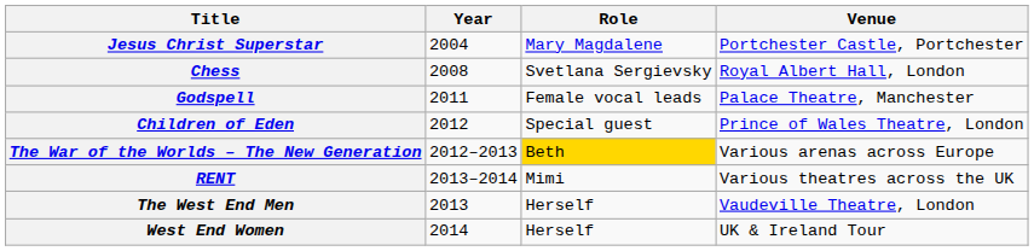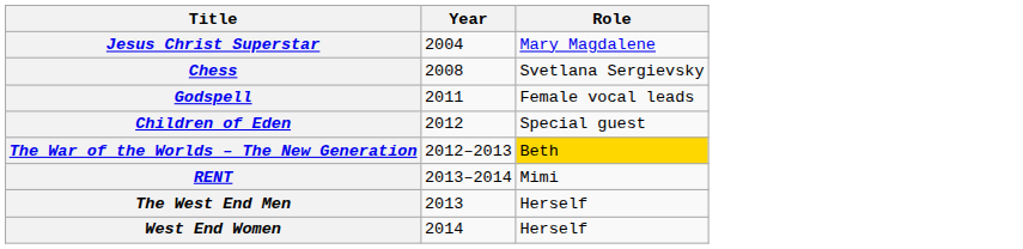- column: Venue | Portchester Castle, Portchester | Royal Albert Hall, London | Palace Theatre, Manchester | Prince of Wales Theatre, London | Various arenas across Europe | Various theatres across the UK | Vaudeville Theatre, London | UK & Ireland Tour
